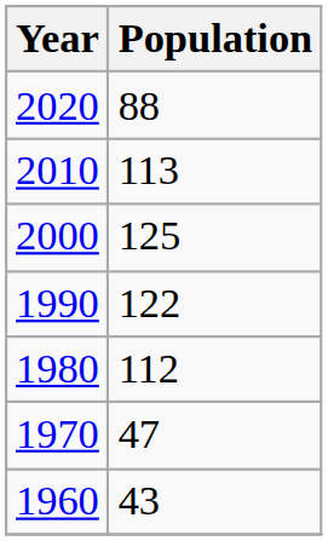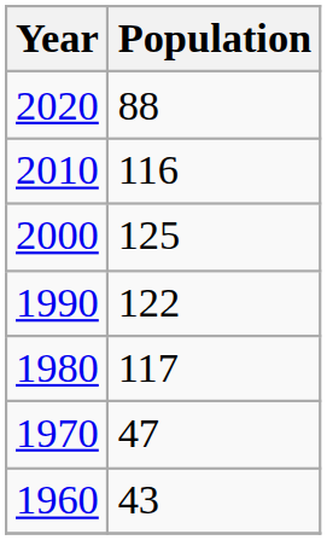2010 | Population: 113 -> 116
1980 | Population: 112 -> 117
